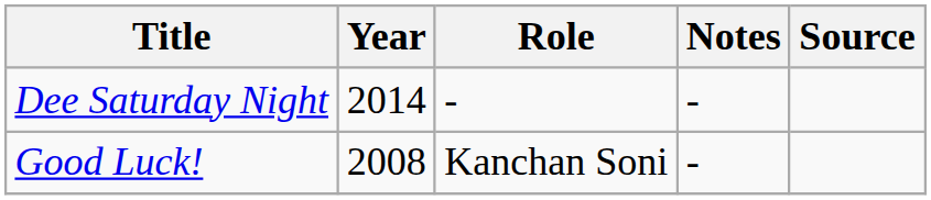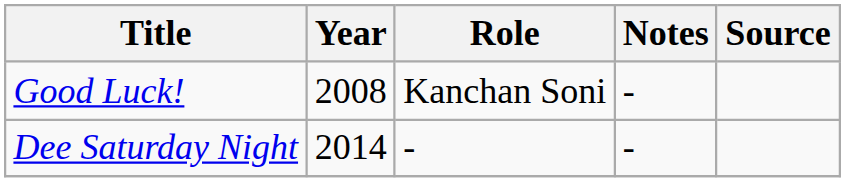rows swapped: Good Luck! <-> Dee Saturday Night
